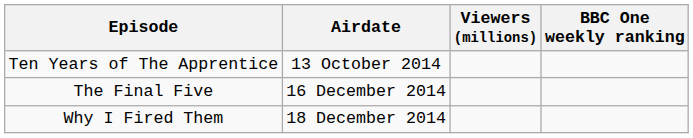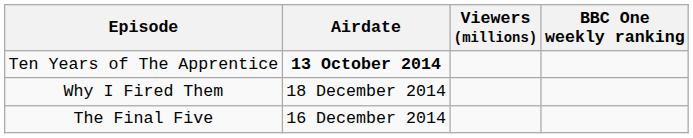Ten Years of The Apprentice | Airdate: normal -> bold
rows swapped: The Final Five <-> Why I Fired Them
